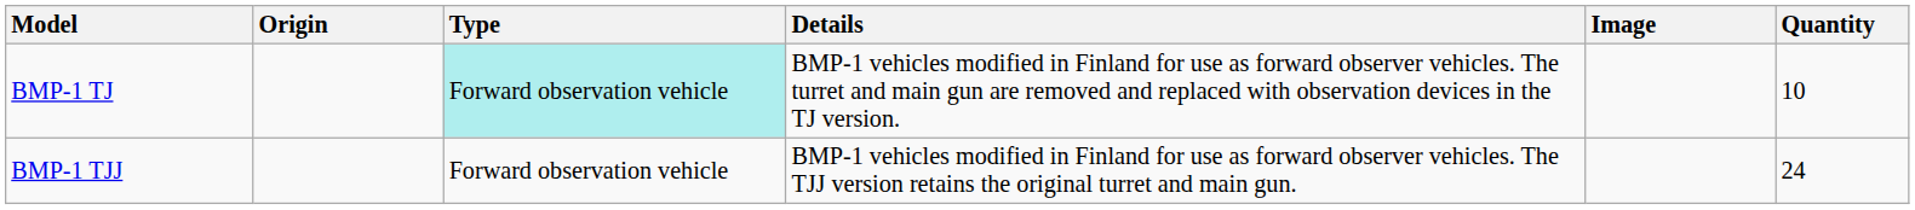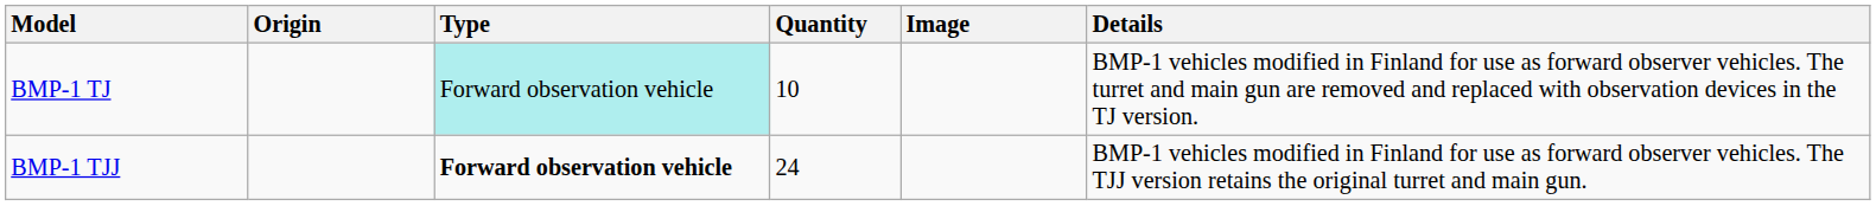columns swapped: Quantity <-> Details
BMP-1 TJJ | Type: normal -> bold
